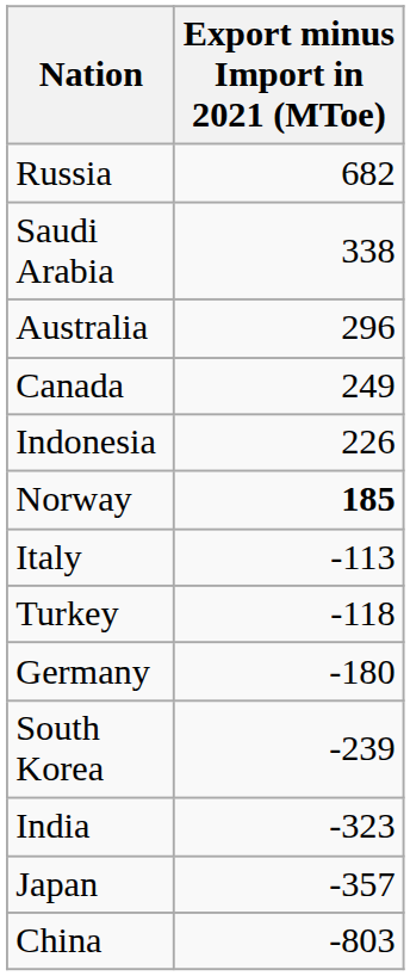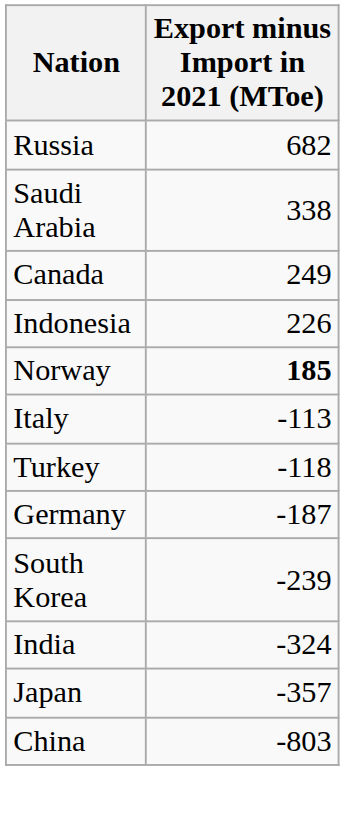- row: Australia | 296
Germany | Export minus Import in 2021 (MToe): -180 -> -187
India | Export minus Import in 2021 (MToe): -323 -> -324
